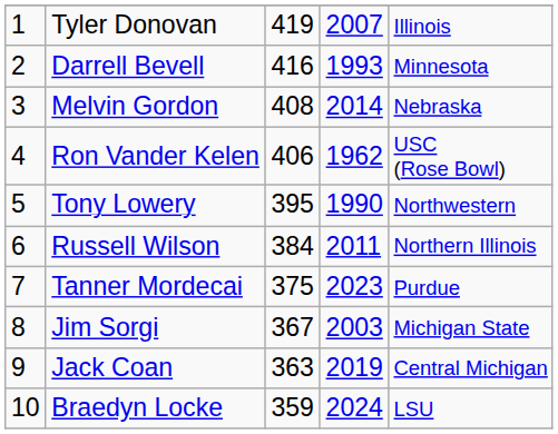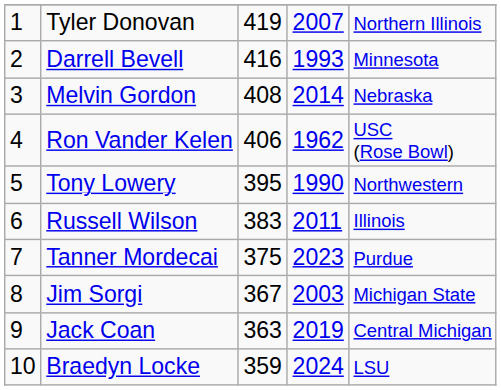Tyler Donovan | column 5: Illinois -> Northern Illinois
Russell Wilson | column 3: 384 -> 383
Russell Wilson | column 5: Northern Illinois -> Illinois
